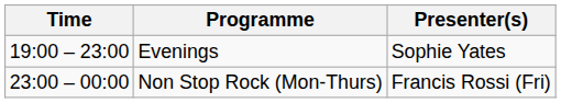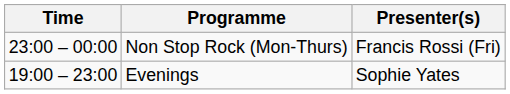rows swapped: Evenings <-> Non Stop Rock (Mon-Thurs)
